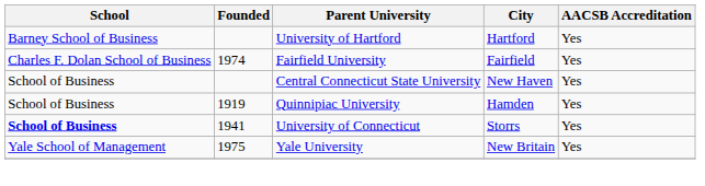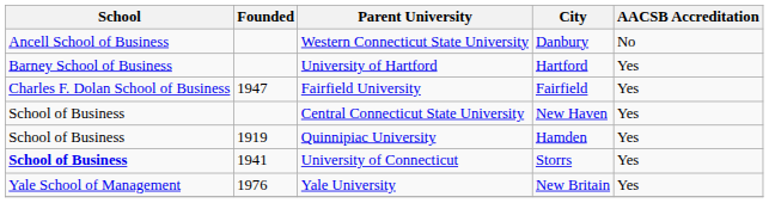+ row: Ancell School of Business | Western Connecticut State University | Danbury | No
Fairfield University | Founded: 1974 -> 1947
Yale University | Founded: 1975 -> 1976
